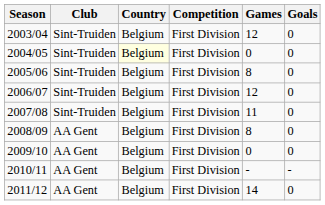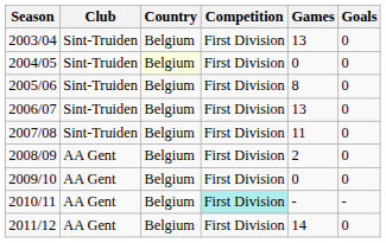2003/04 | Games: 12 -> 13
2006/07 | Games: 12 -> 13
2008/09 | Games: 8 -> 2
2010/11 | Competition: no background -> paleturquoise background
